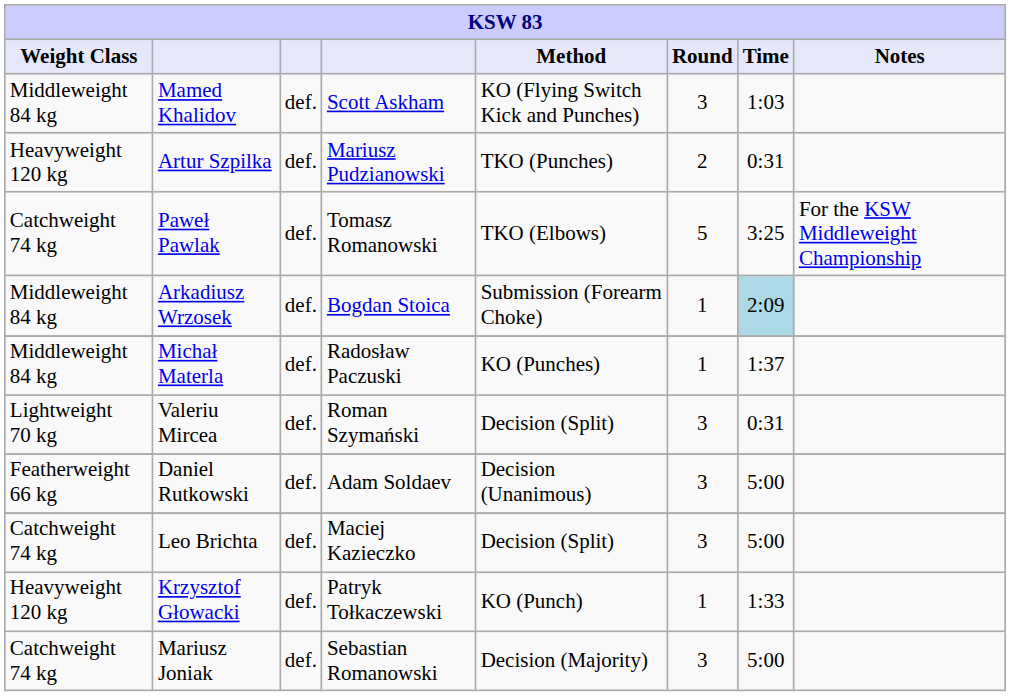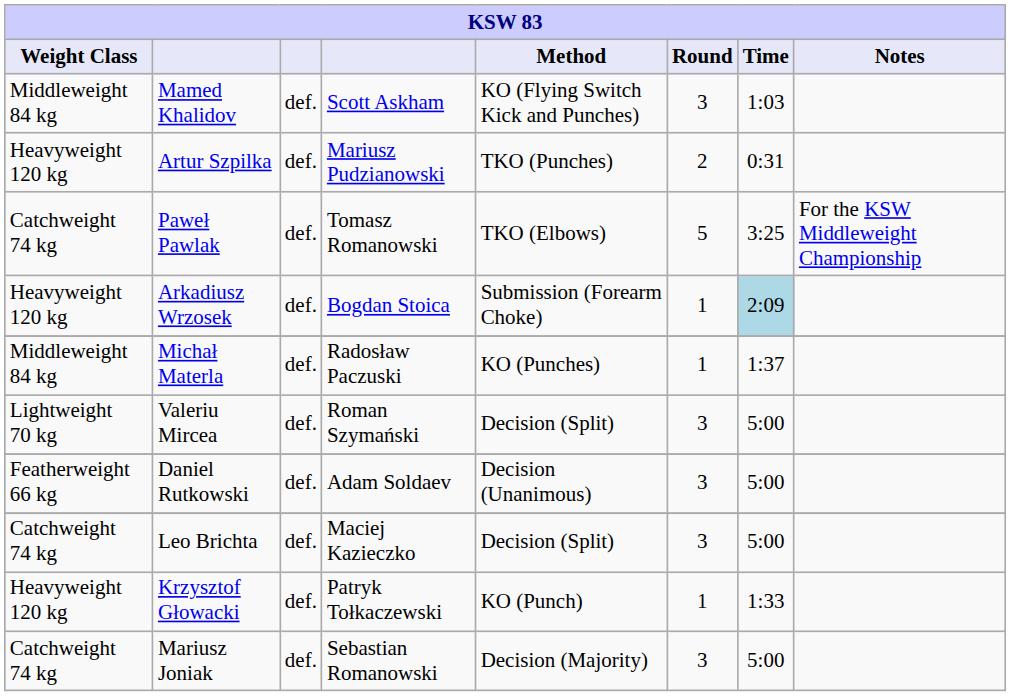Arkadiusz Wrzosek | Weight Class: Middleweight 84 kg -> Heavyweight 120 kg
Valeriu Mircea | Time: 0:31 -> 5:00
